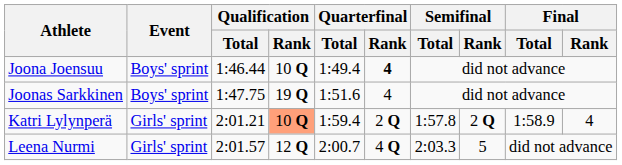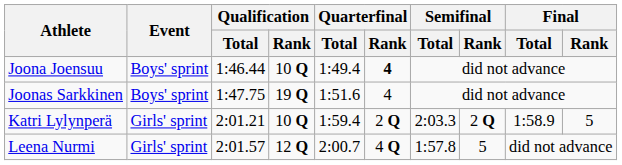Katri Lylynperä | Qualification / Rank: lightsalmon background -> no background
Katri Lylynperä | Semifinal / Total: 1:57.8 -> 2:03.3
Katri Lylynperä | Final / Rank: 4 -> 5
Leena Nurmi | Semifinal / Total: 2:03.3 -> 1:57.8
